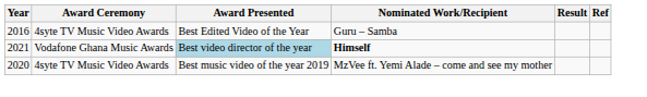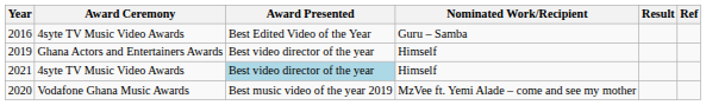+ row: 2019 | Ghana Actors and Entertainers Awards | Best video director of the year | Himself
2021 | Award Ceremony: Vodafone Ghana Music Awards -> 4syte TV Music Video Awards
2021 | Nominated Work/Recipient: bold -> normal
2020 | Award Ceremony: 4syte TV Music Video Awards -> Vodafone Ghana Music Awards
